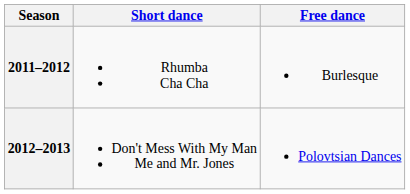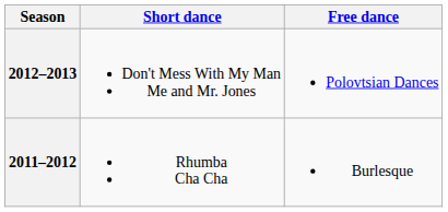rows swapped: 2012–2013 <-> 2011–2012
